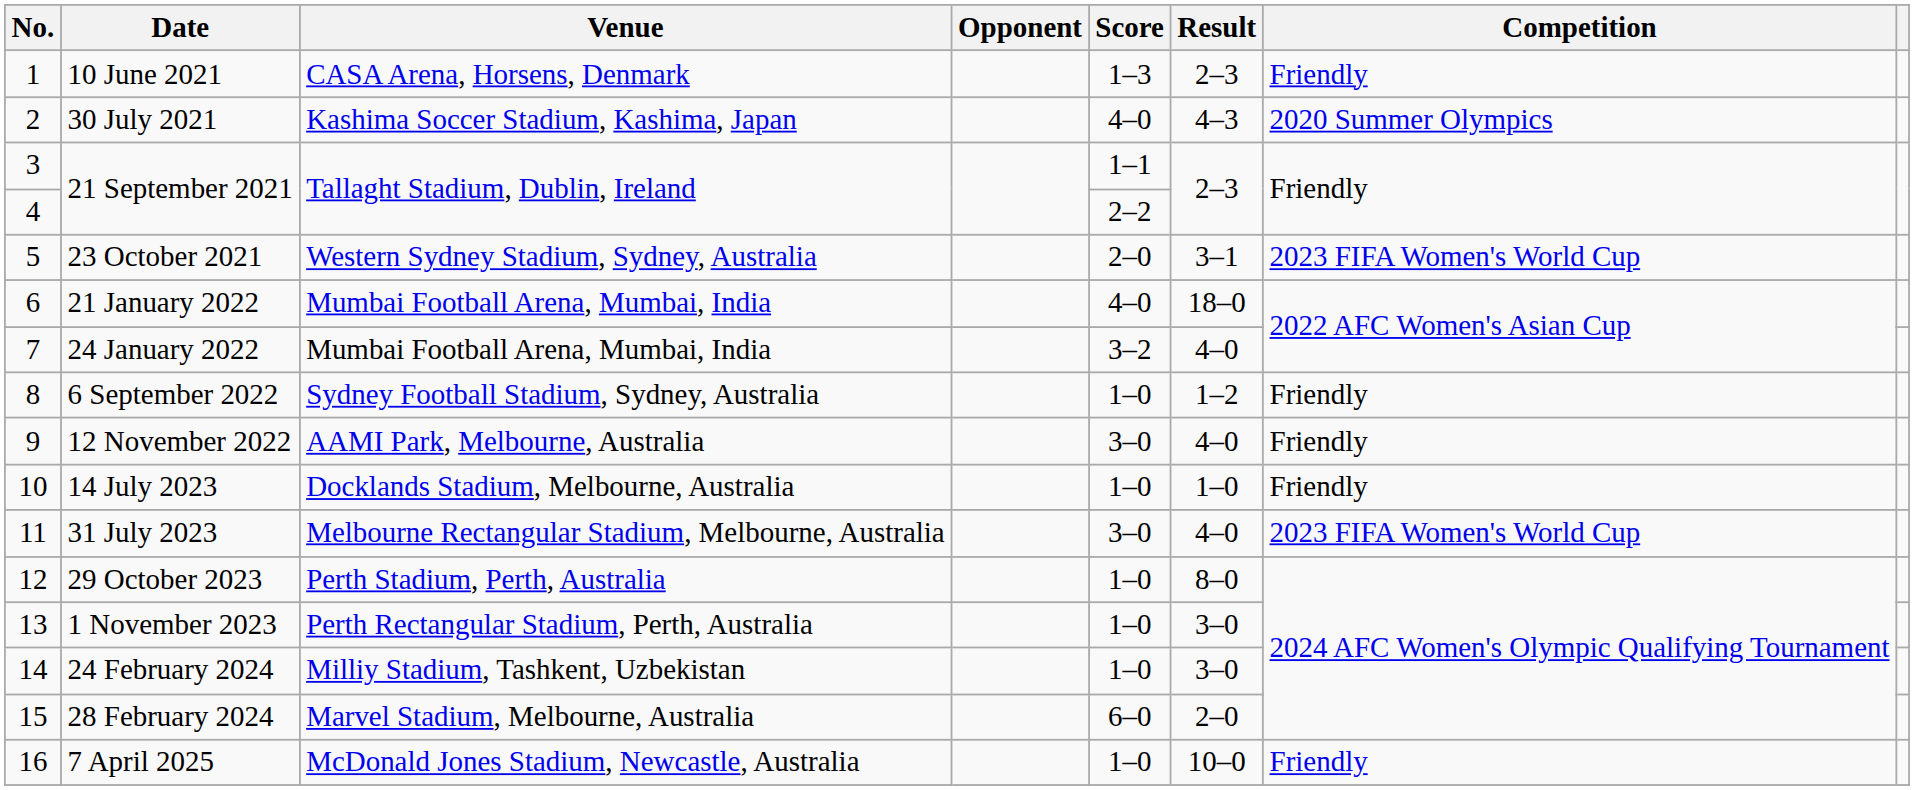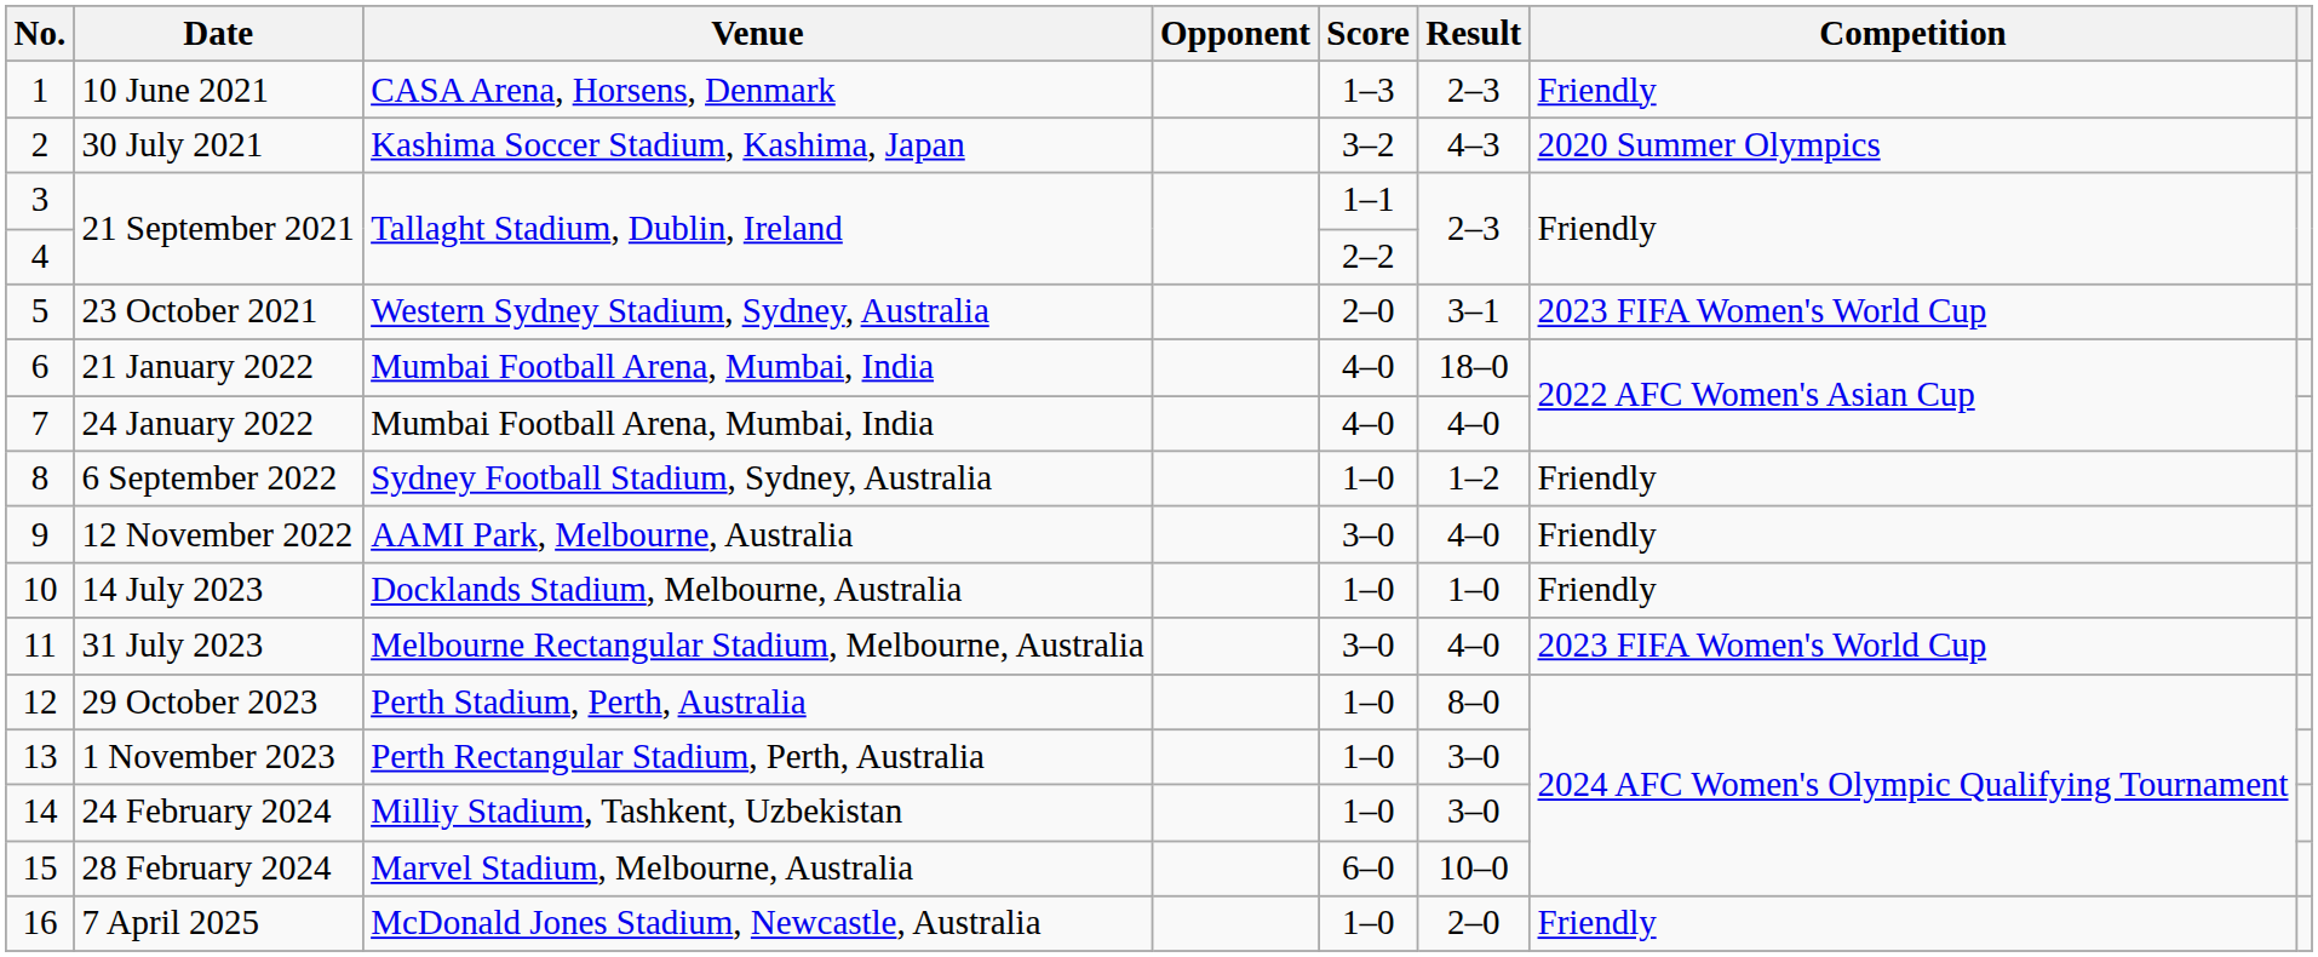30 July 2021 | Score: 4–0 -> 3–2
24 January 2022 | Score: 3–2 -> 4–0
28 February 2024 | Result: 2–0 -> 10–0
7 April 2025 | Result: 10–0 -> 2–0
